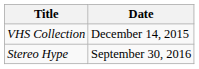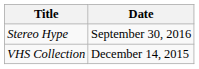rows swapped: VHS Collection <-> Stereo Hype
